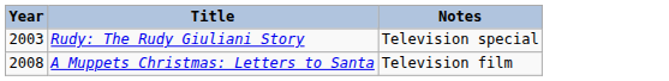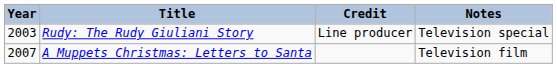+ column: Credit | Line producer
A Muppets Christmas: Letters to Santa | Year: 2008 -> 2007
